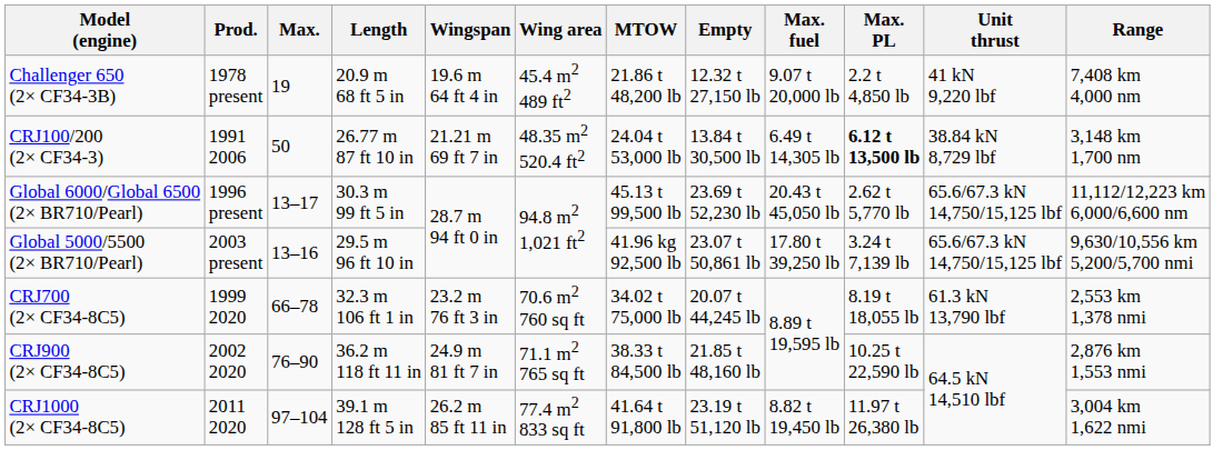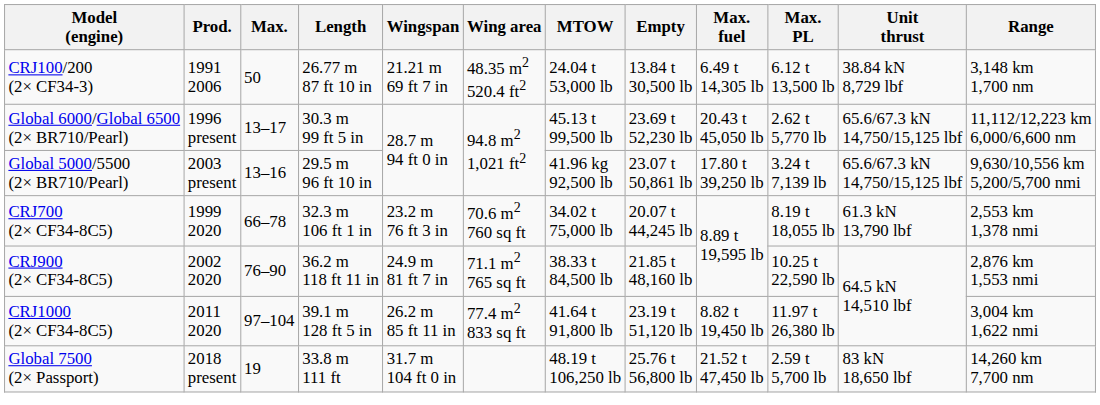- row: Challenger 650 (2× CF34-3B) | 1978 present | 19 | 20.9 m 68 ft 5 in | 19.6 m 64 ft 4 in | 45.4 m2 489 ft2 | 21.86 t 48,200 lb | 12.32 t 27,150 lb | 9.07 t 20,000 lb | 2.2 t 4,850 lb | 41 kN 9,220 lbf | 7,408 km 4,000 nm
CRJ100/200 (2× CF34-3) | Max. PL: bold -> normal
+ row: Global 7500 (2× Passport) | 2018 present | 19 | 33.8 m 111 ft | 31.7 m 104 ft 0 in | 48.19 t 106,250 lb | 25.76 t 56,800 lb | 21.52 t 47,450 lb | 2.59 t 5,700 lb | 83 kN 18,650 lbf | 14,260 km 7,700 nm
